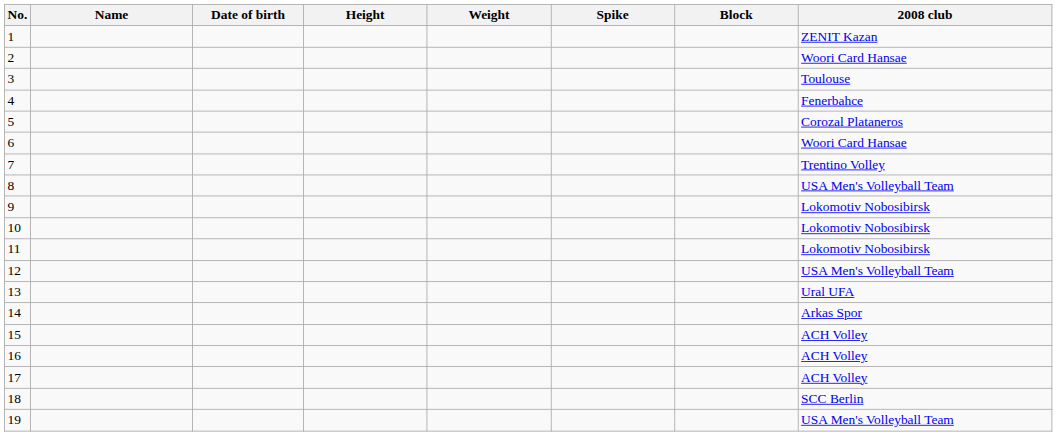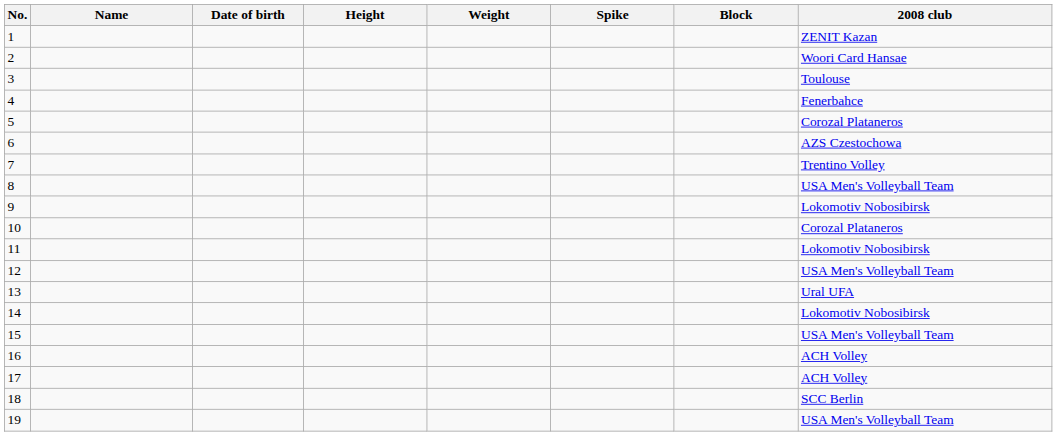6 | 2008 club: Woori Card Hansae -> AZS Czestochowa
10 | 2008 club: Lokomotiv Nobosibirsk -> Corozal Plataneros
14 | 2008 club: Arkas Spor -> Lokomotiv Nobosibirsk
15 | 2008 club: ACH Volley -> USA Men's Volleyball Team
